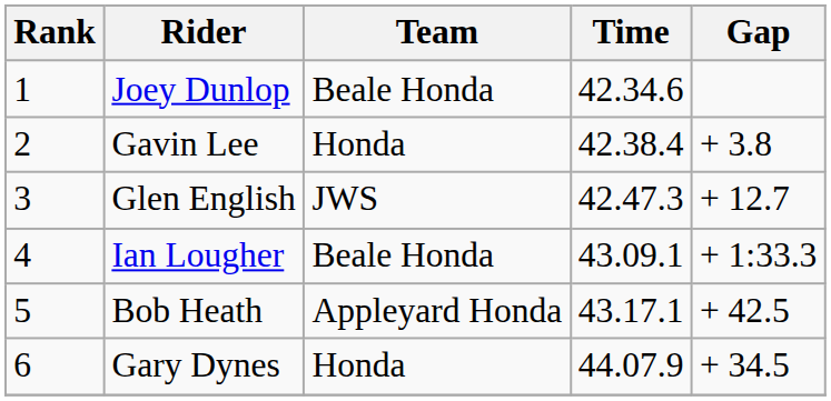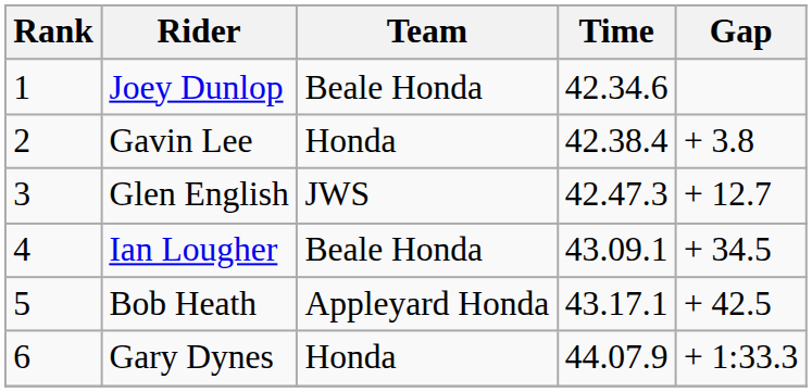Ian Lougher | Gap: + 1:33.3 -> + 34.5
Gary Dynes | Gap: + 34.5 -> + 1:33.3
